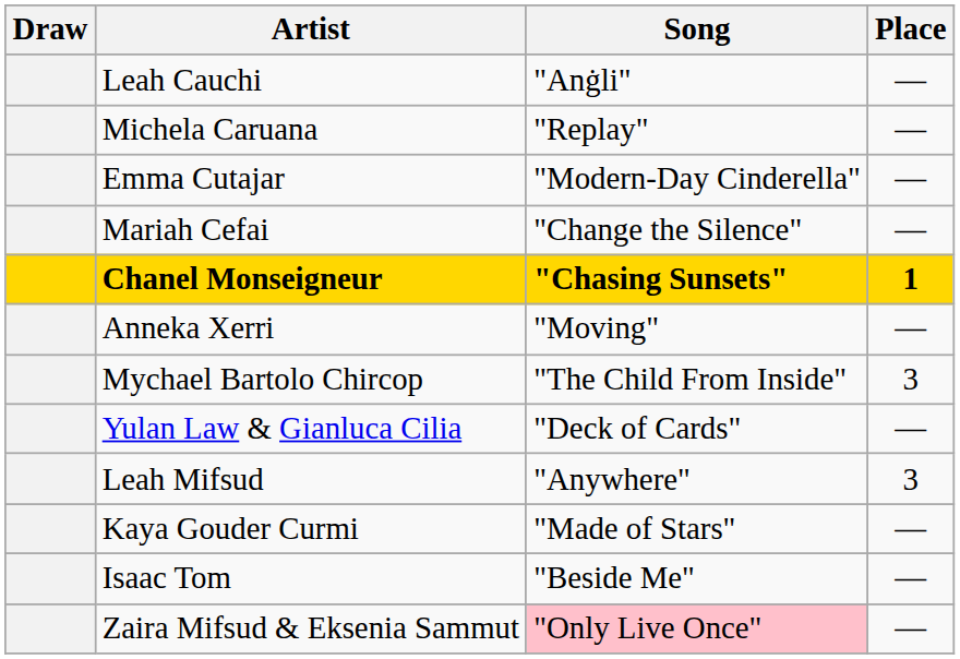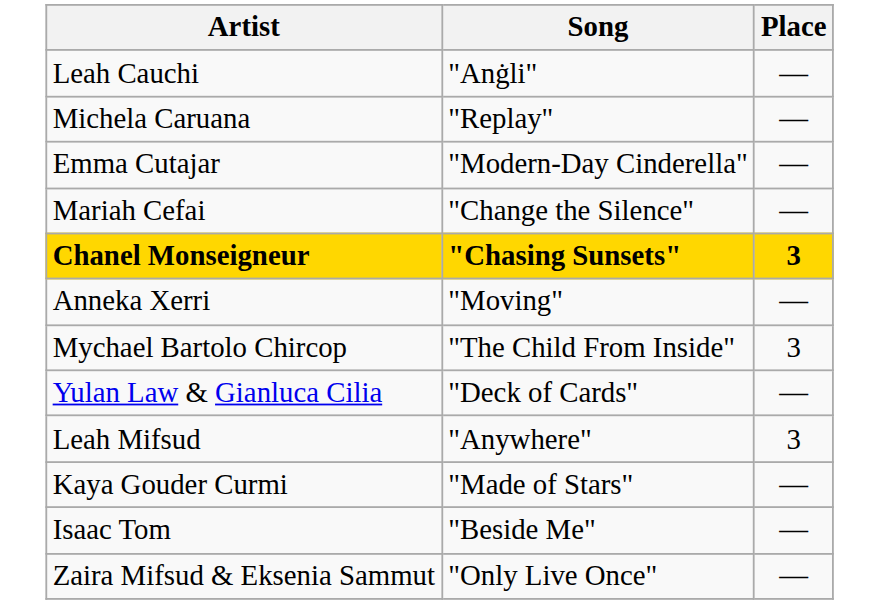- column: Draw
Chanel Monseigneur | Place: 1 -> 3
Zaira Mifsud & Eksenia Sammut | Song: pink background -> no background
